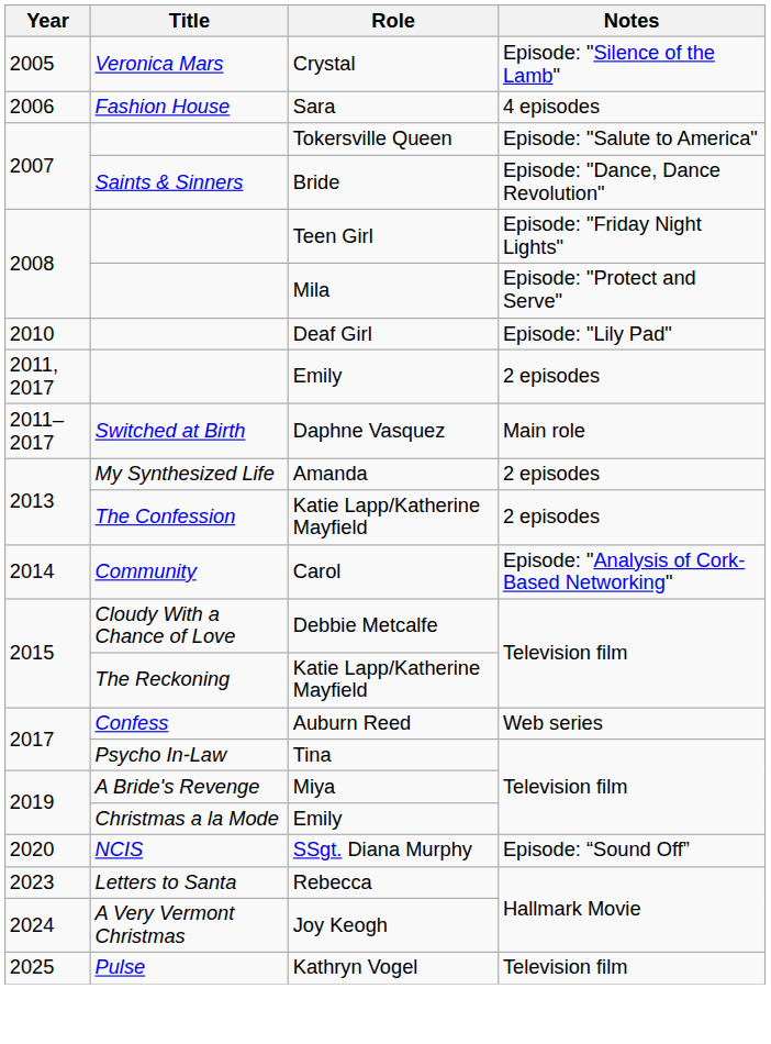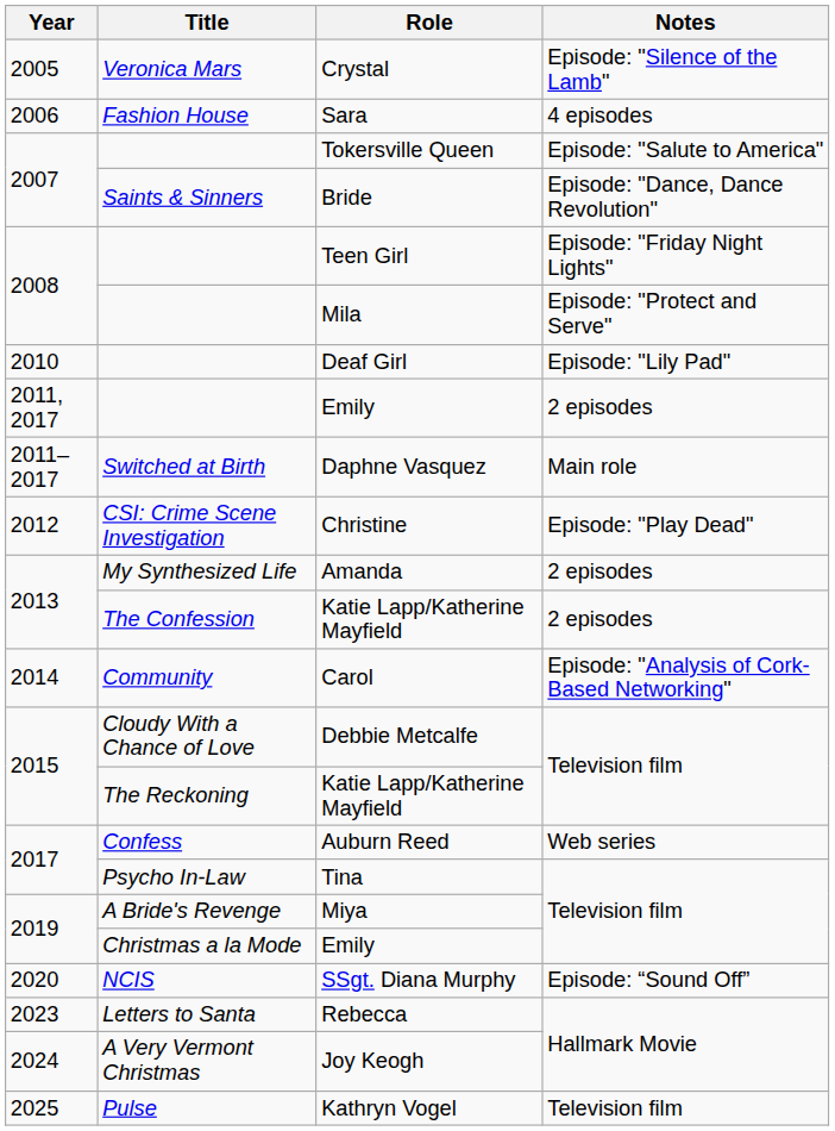+ row: 2012 | CSI: Crime Scene Investigation | Christine | Episode: "Play Dead"
